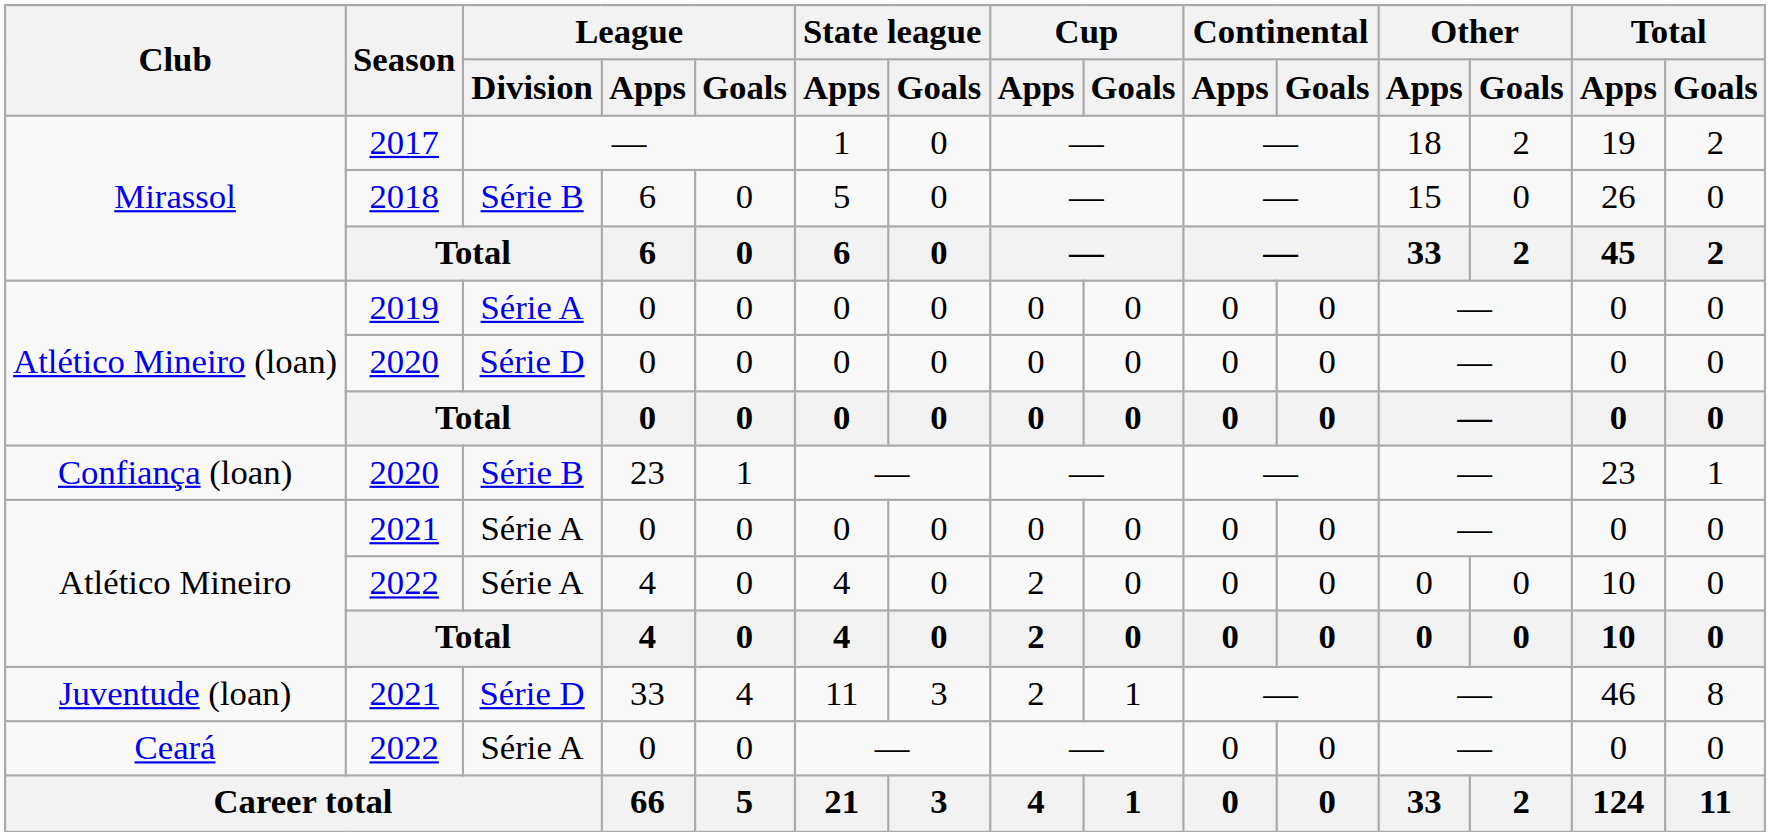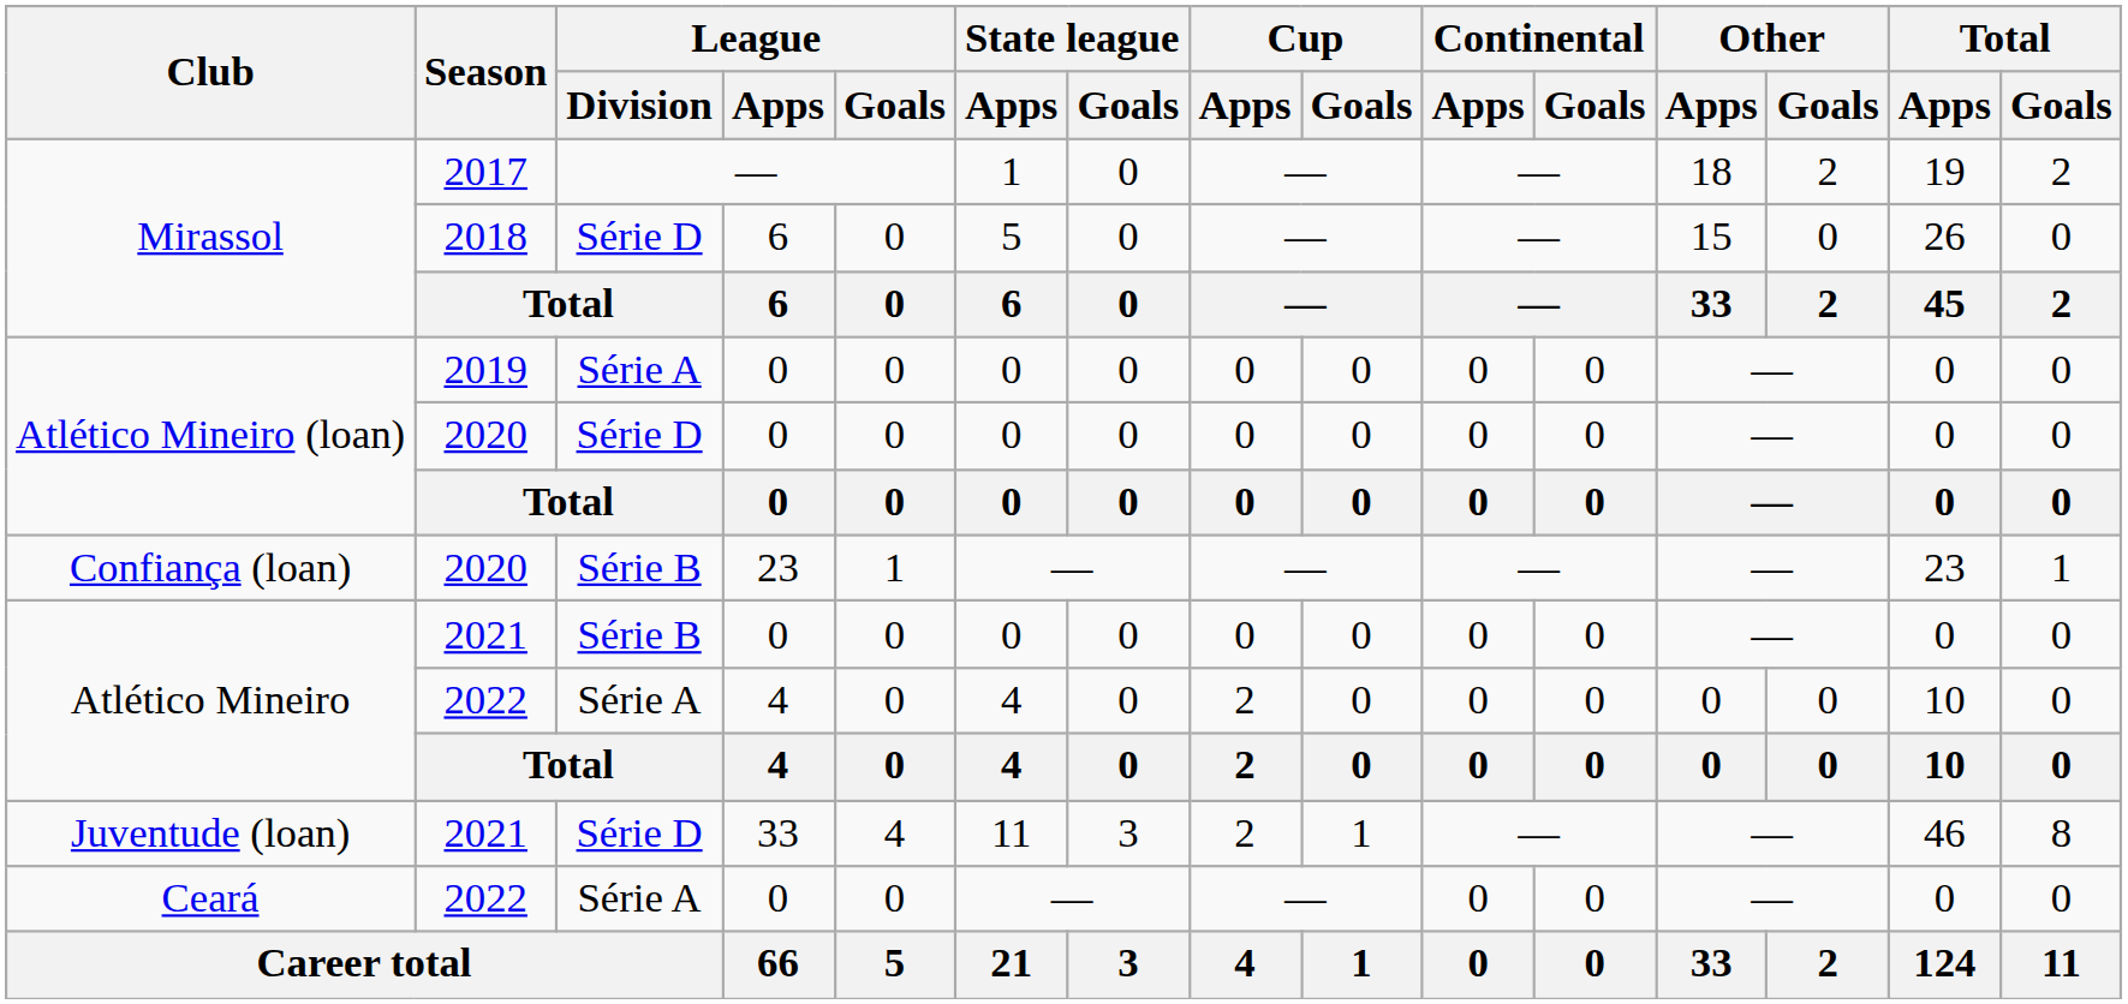Mirassol / 2018 | League / Division: Série B -> Série D
Atlético Mineiro / 2021 | League / Division: Série A -> Série B
